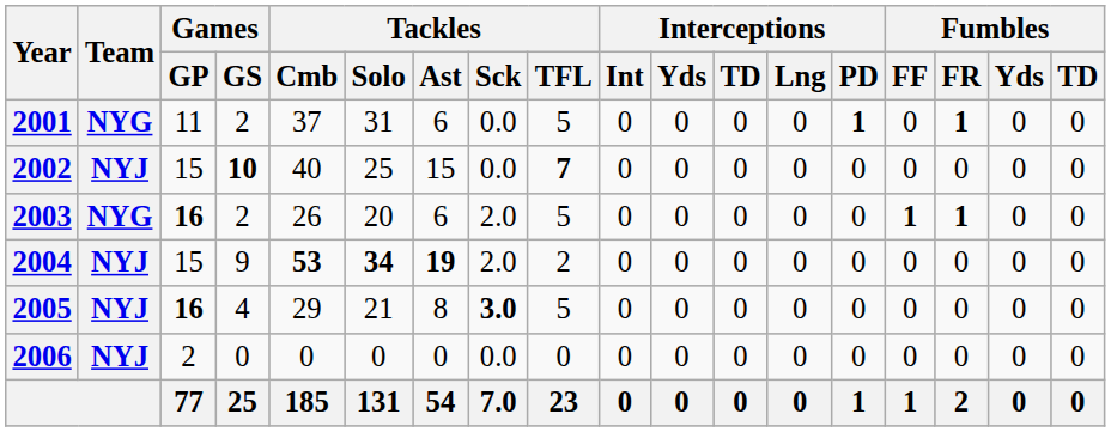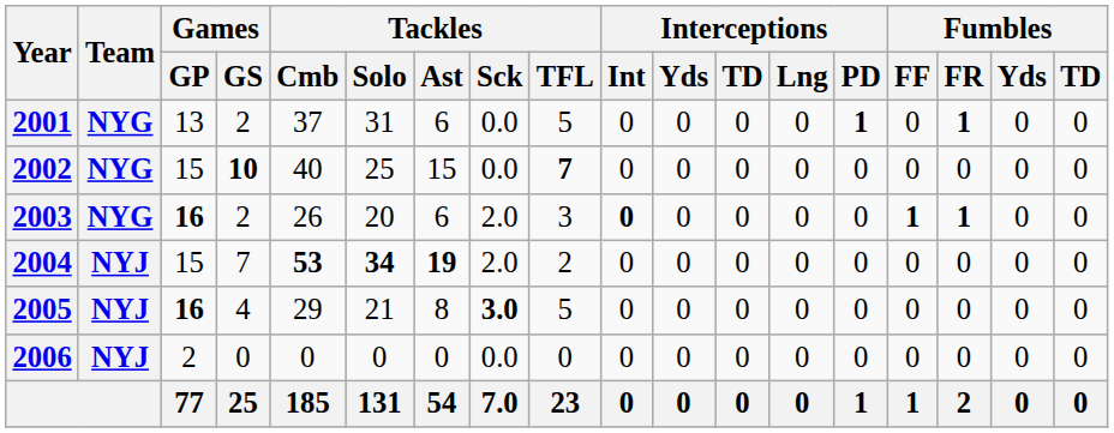2001 | Games / GP: 11 -> 13
2002 | Team: NYJ -> NYG
2003 | Tackles / TFL: 5 -> 3
2003 | Interceptions / Int: normal -> bold
2004 | Games / GS: 9 -> 7
